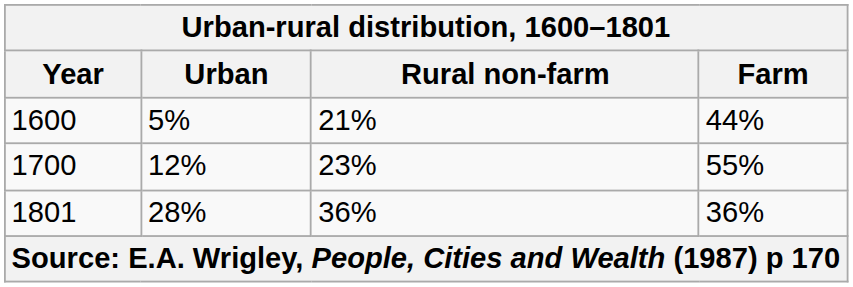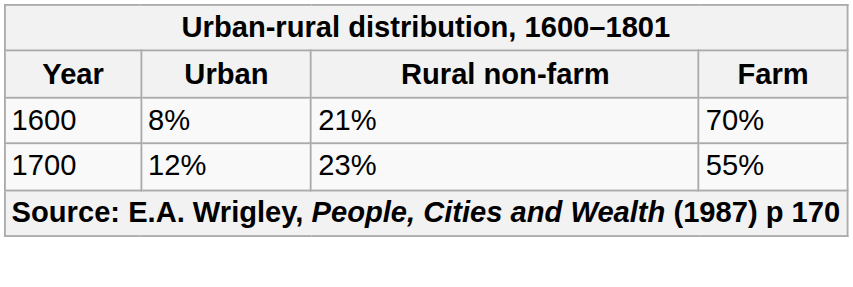1600 | Urban: 5% -> 8%
1600 | Farm: 44% -> 70%
- row: 1801 | 28% | 36% | 36%
